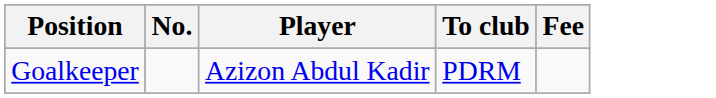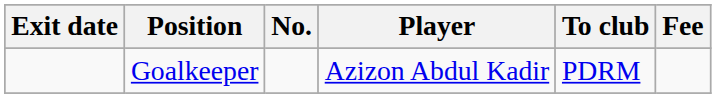+ column: Exit date
